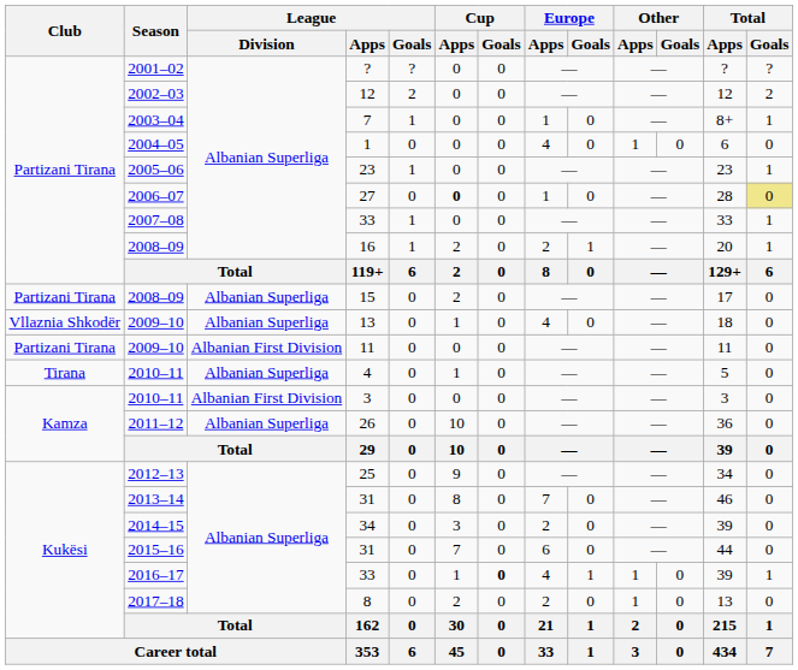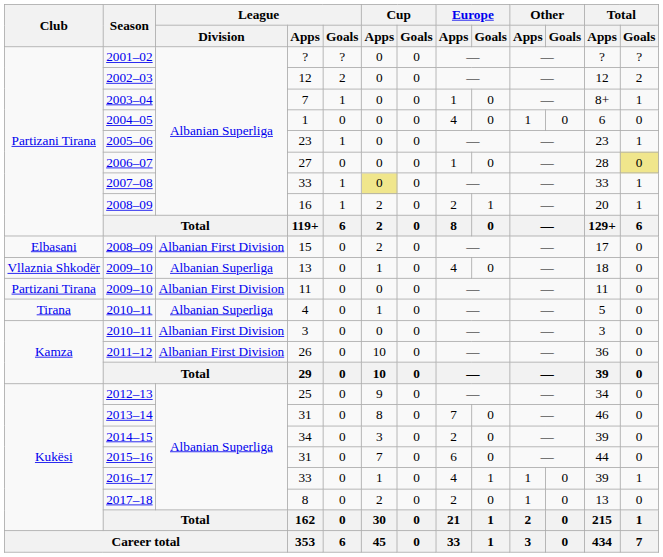27 | Cup / Apps: bold -> normal
2007–08 / 33 | Cup / Apps: no background -> khaki background
15 | Club: Partizani Tirana -> Elbasani
15 | League / Division: Albanian Superliga -> Albanian First Division
26 | League / Division: Albanian Superliga -> Albanian First Division
2016–17 / 33 | Cup / Goals: bold -> normal
